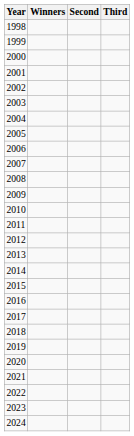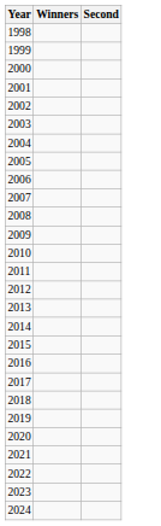- column: Third
